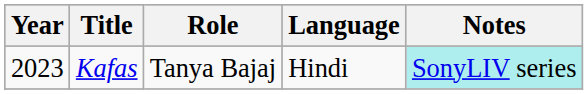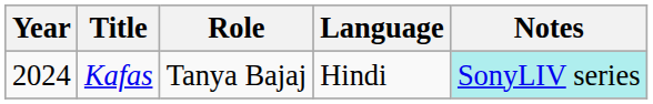Kafas | Year: 2023 -> 2024
